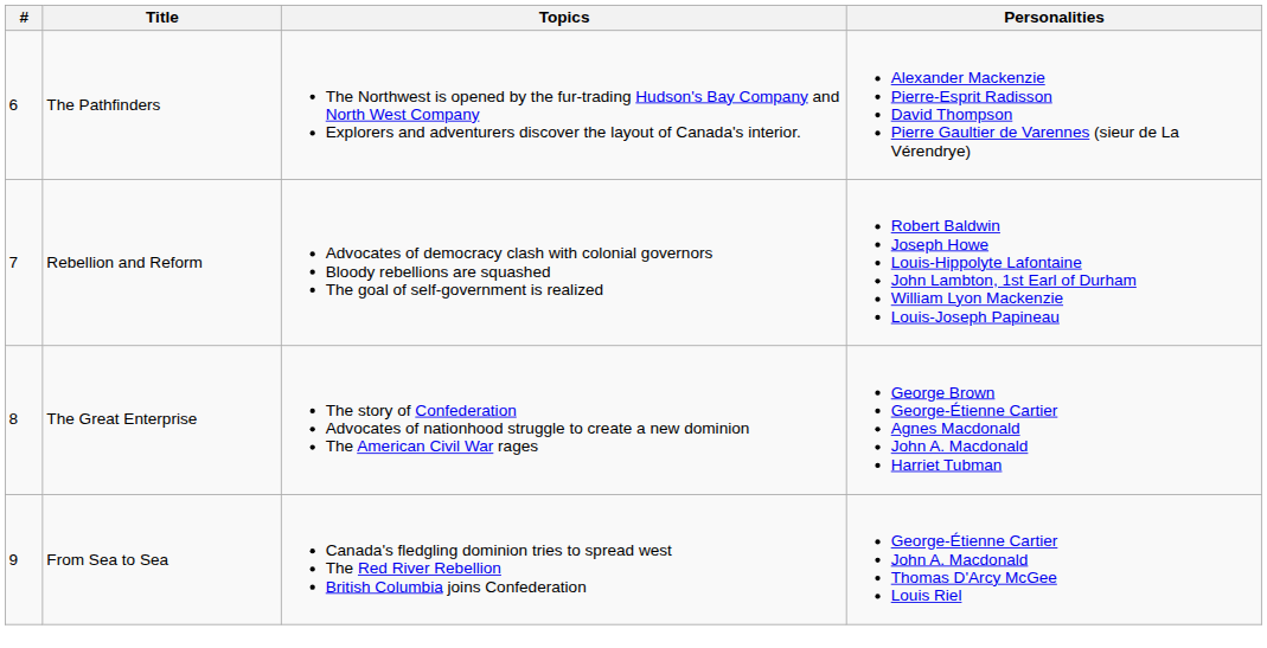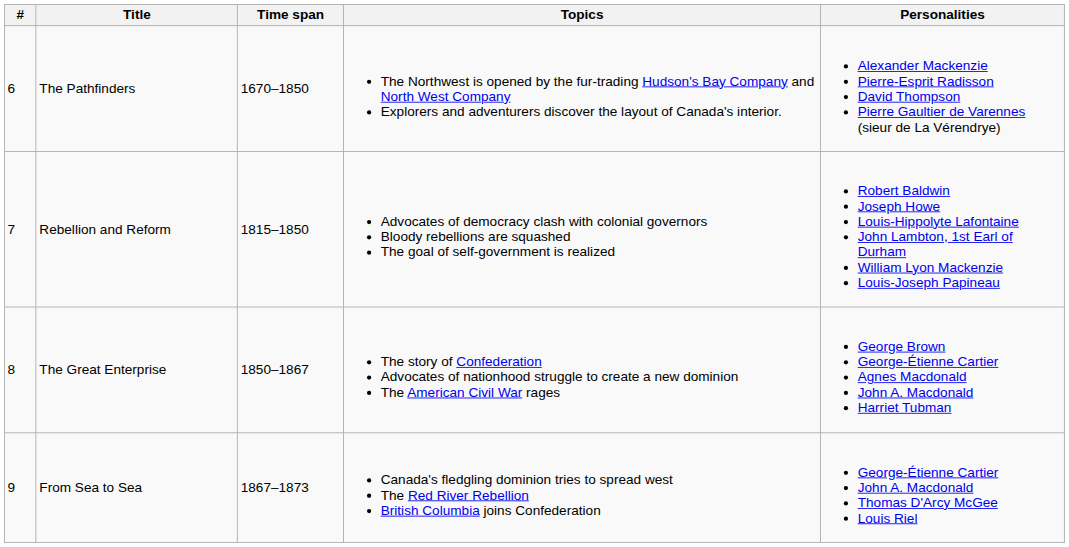+ column: Time span | 1670–1850 | 1815–1850 | 1850–1867 | 1867–1873
